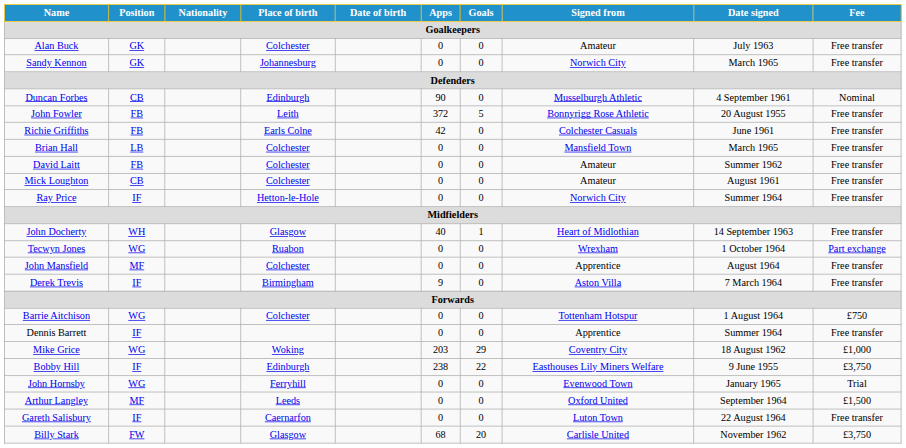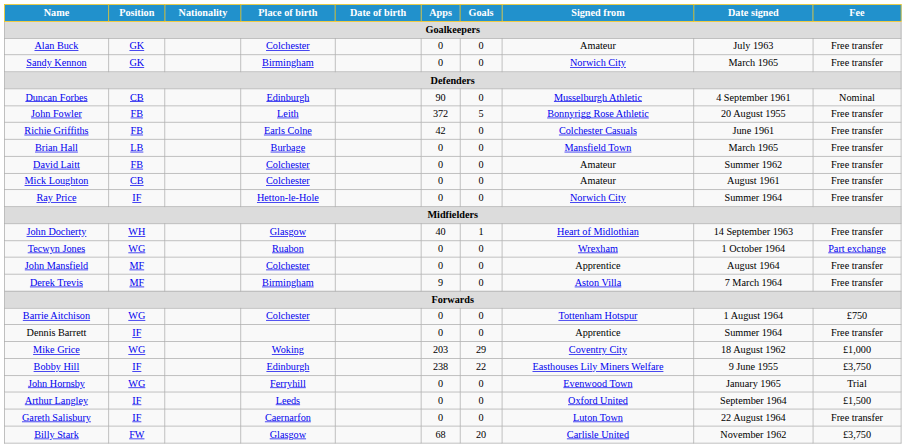Sandy Kennon | Place of birth: Johannesburg -> Birmingham
Brian Hall | Place of birth: Colchester -> Burbage
Derek Trevis | Position: IF -> MF
Arthur Langley | Position: MF -> IF
